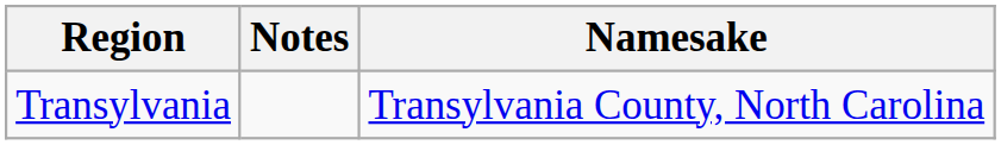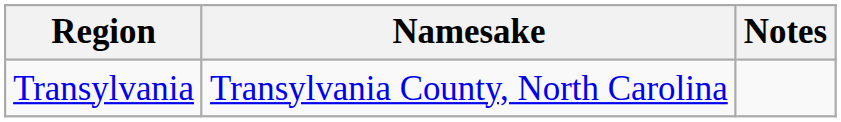columns swapped: Namesake <-> Notes
